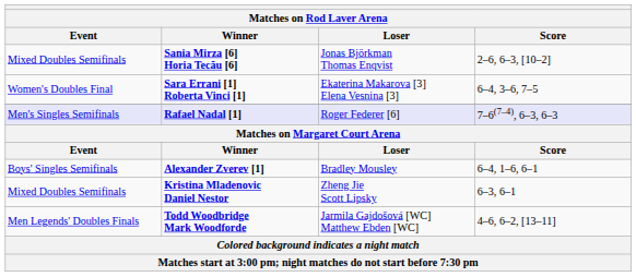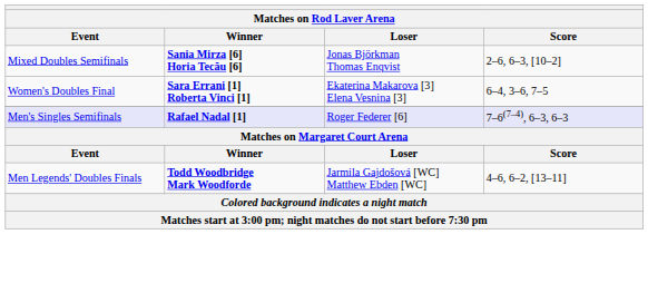- row: Boys' Singles Semifinals | Alexander Zverev [1] | Bradley Mousley | 6–4, 1–6, 6–1
- row: Mixed Doubles Semifinals | Kristina Mladenovic Daniel Nestor | Zheng Jie Scott Lipsky | 6–3, 6–1
